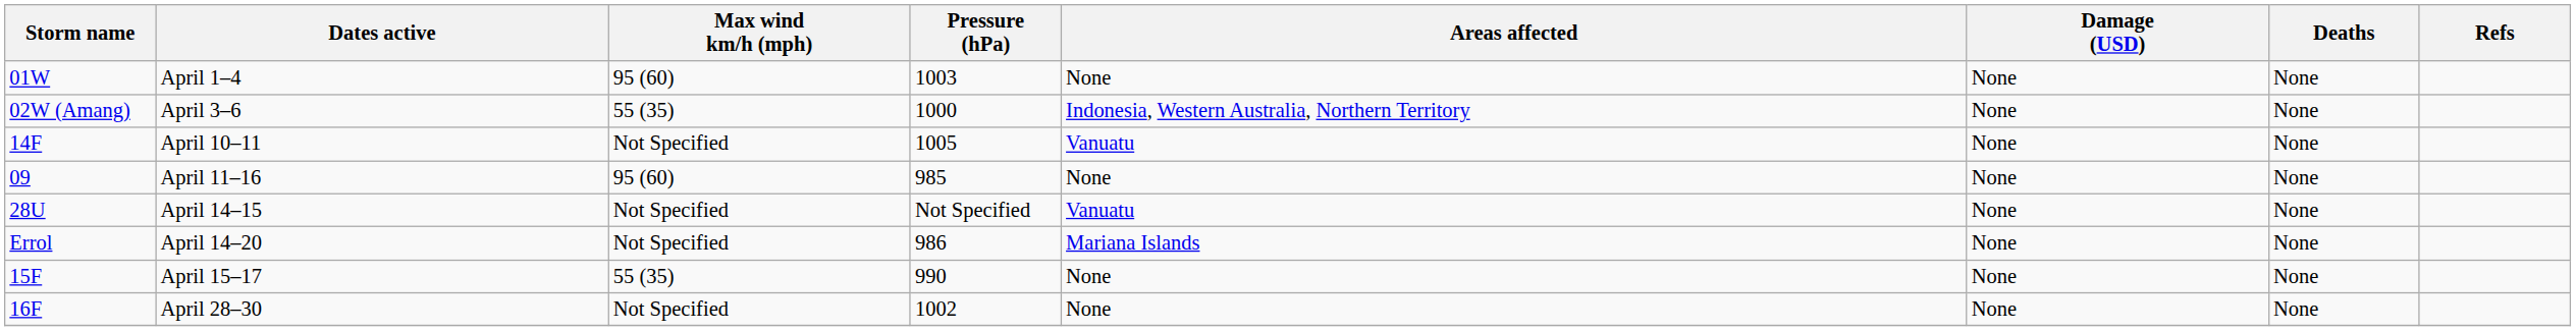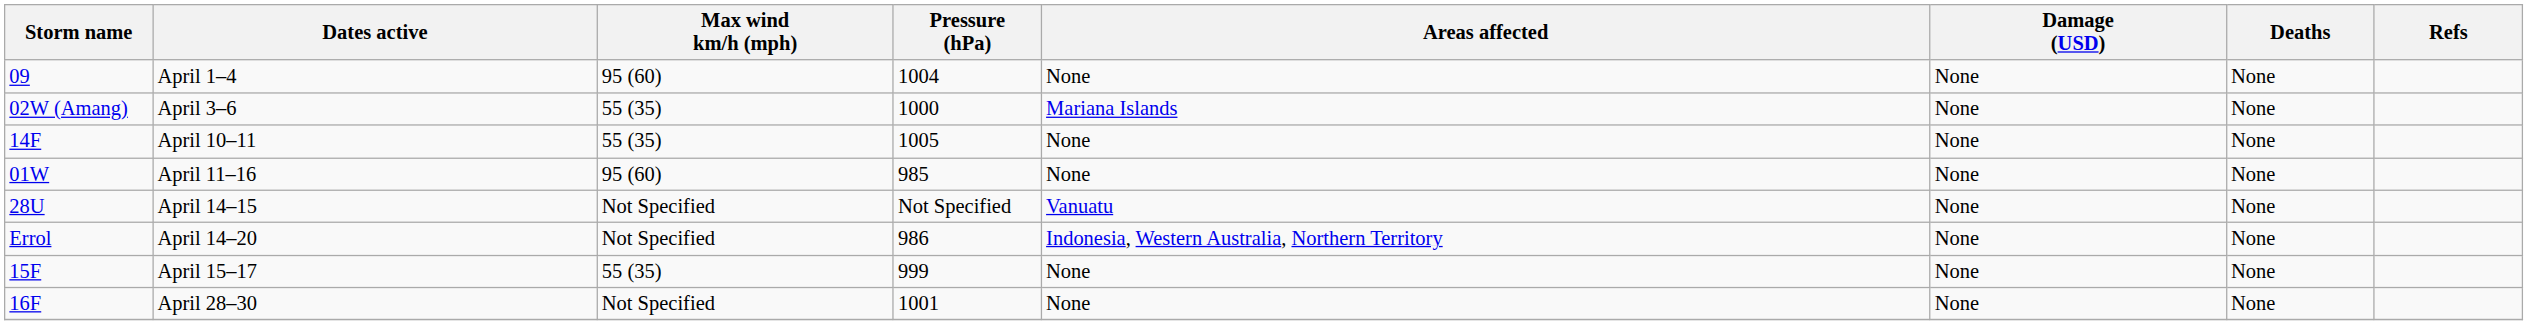April 1–4 | Storm name: 01W -> 09
April 1–4 | Pressure (hPa): 1003 -> 1004
April 3–6 | Areas affected: Indonesia, Western Australia, Northern Territory -> Mariana Islands
April 10–11 | Max wind km/h (mph): Not Specified -> 55 (35)
April 10–11 | Areas affected: Vanuatu -> None
April 11–16 | Storm name: 09 -> 01W
April 14–20 | Areas affected: Mariana Islands -> Indonesia, Western Australia, Northern Territory
April 15–17 | Pressure (hPa): 990 -> 999
April 28–30 | Pressure (hPa): 1002 -> 1001
